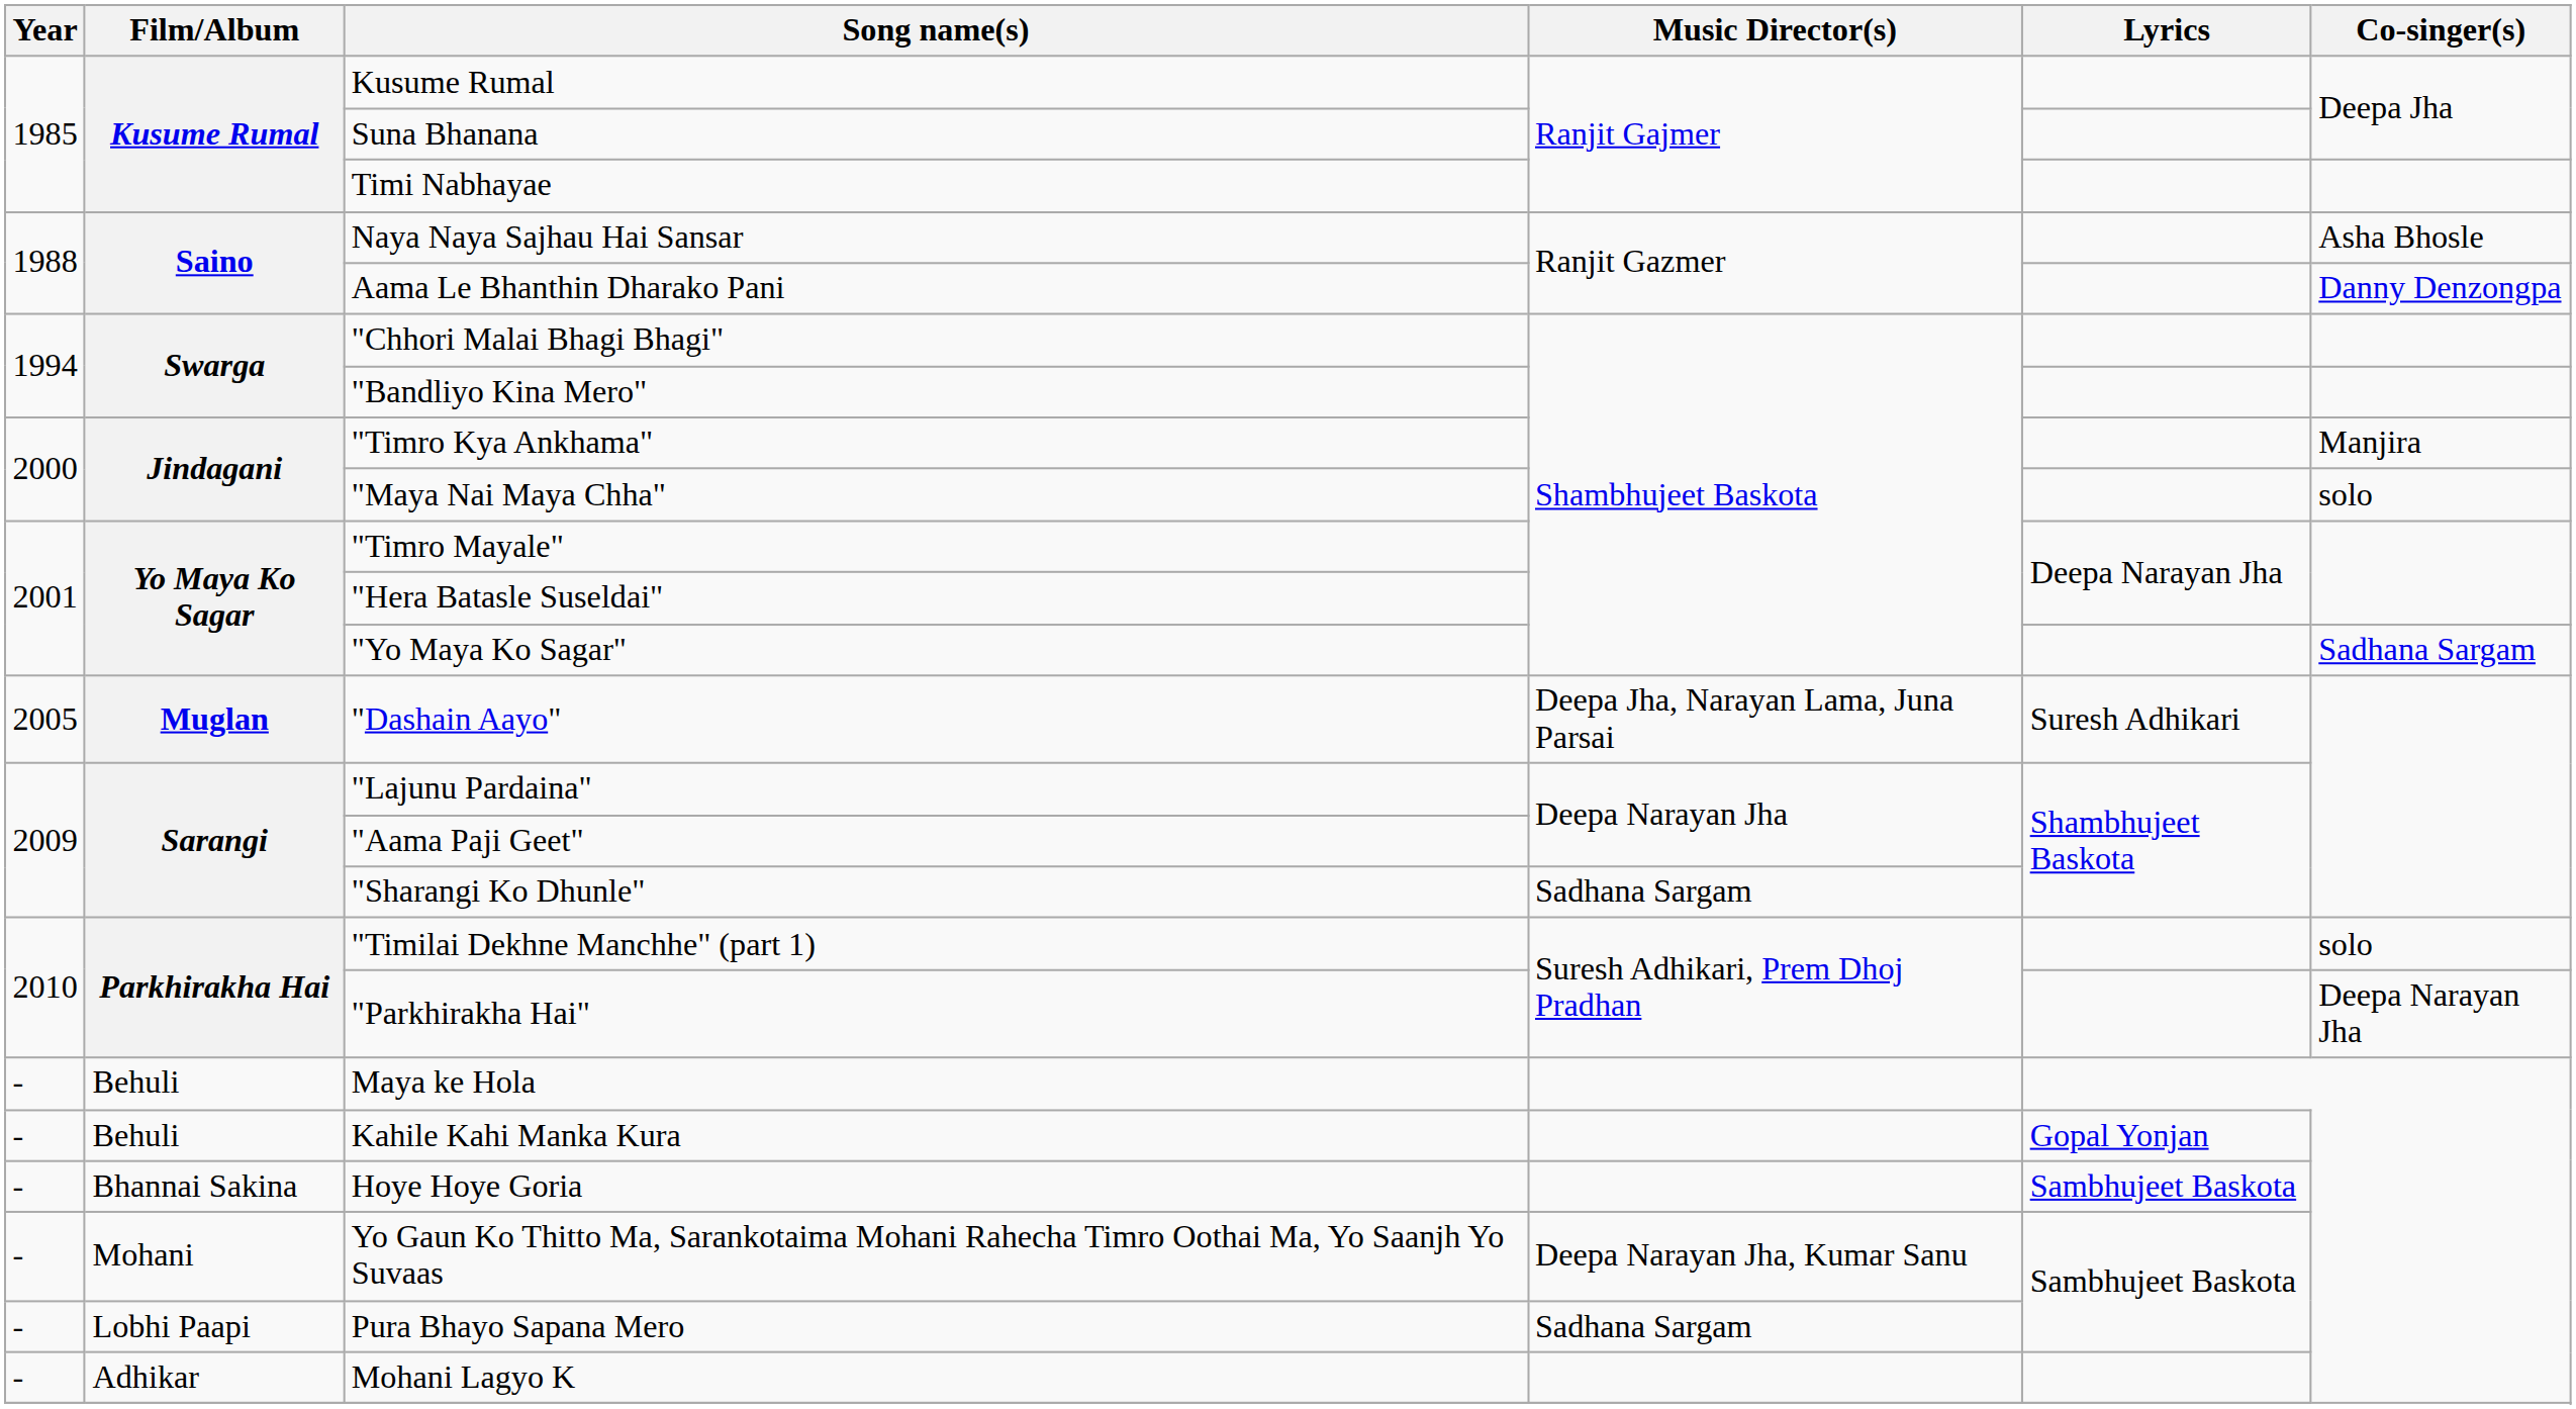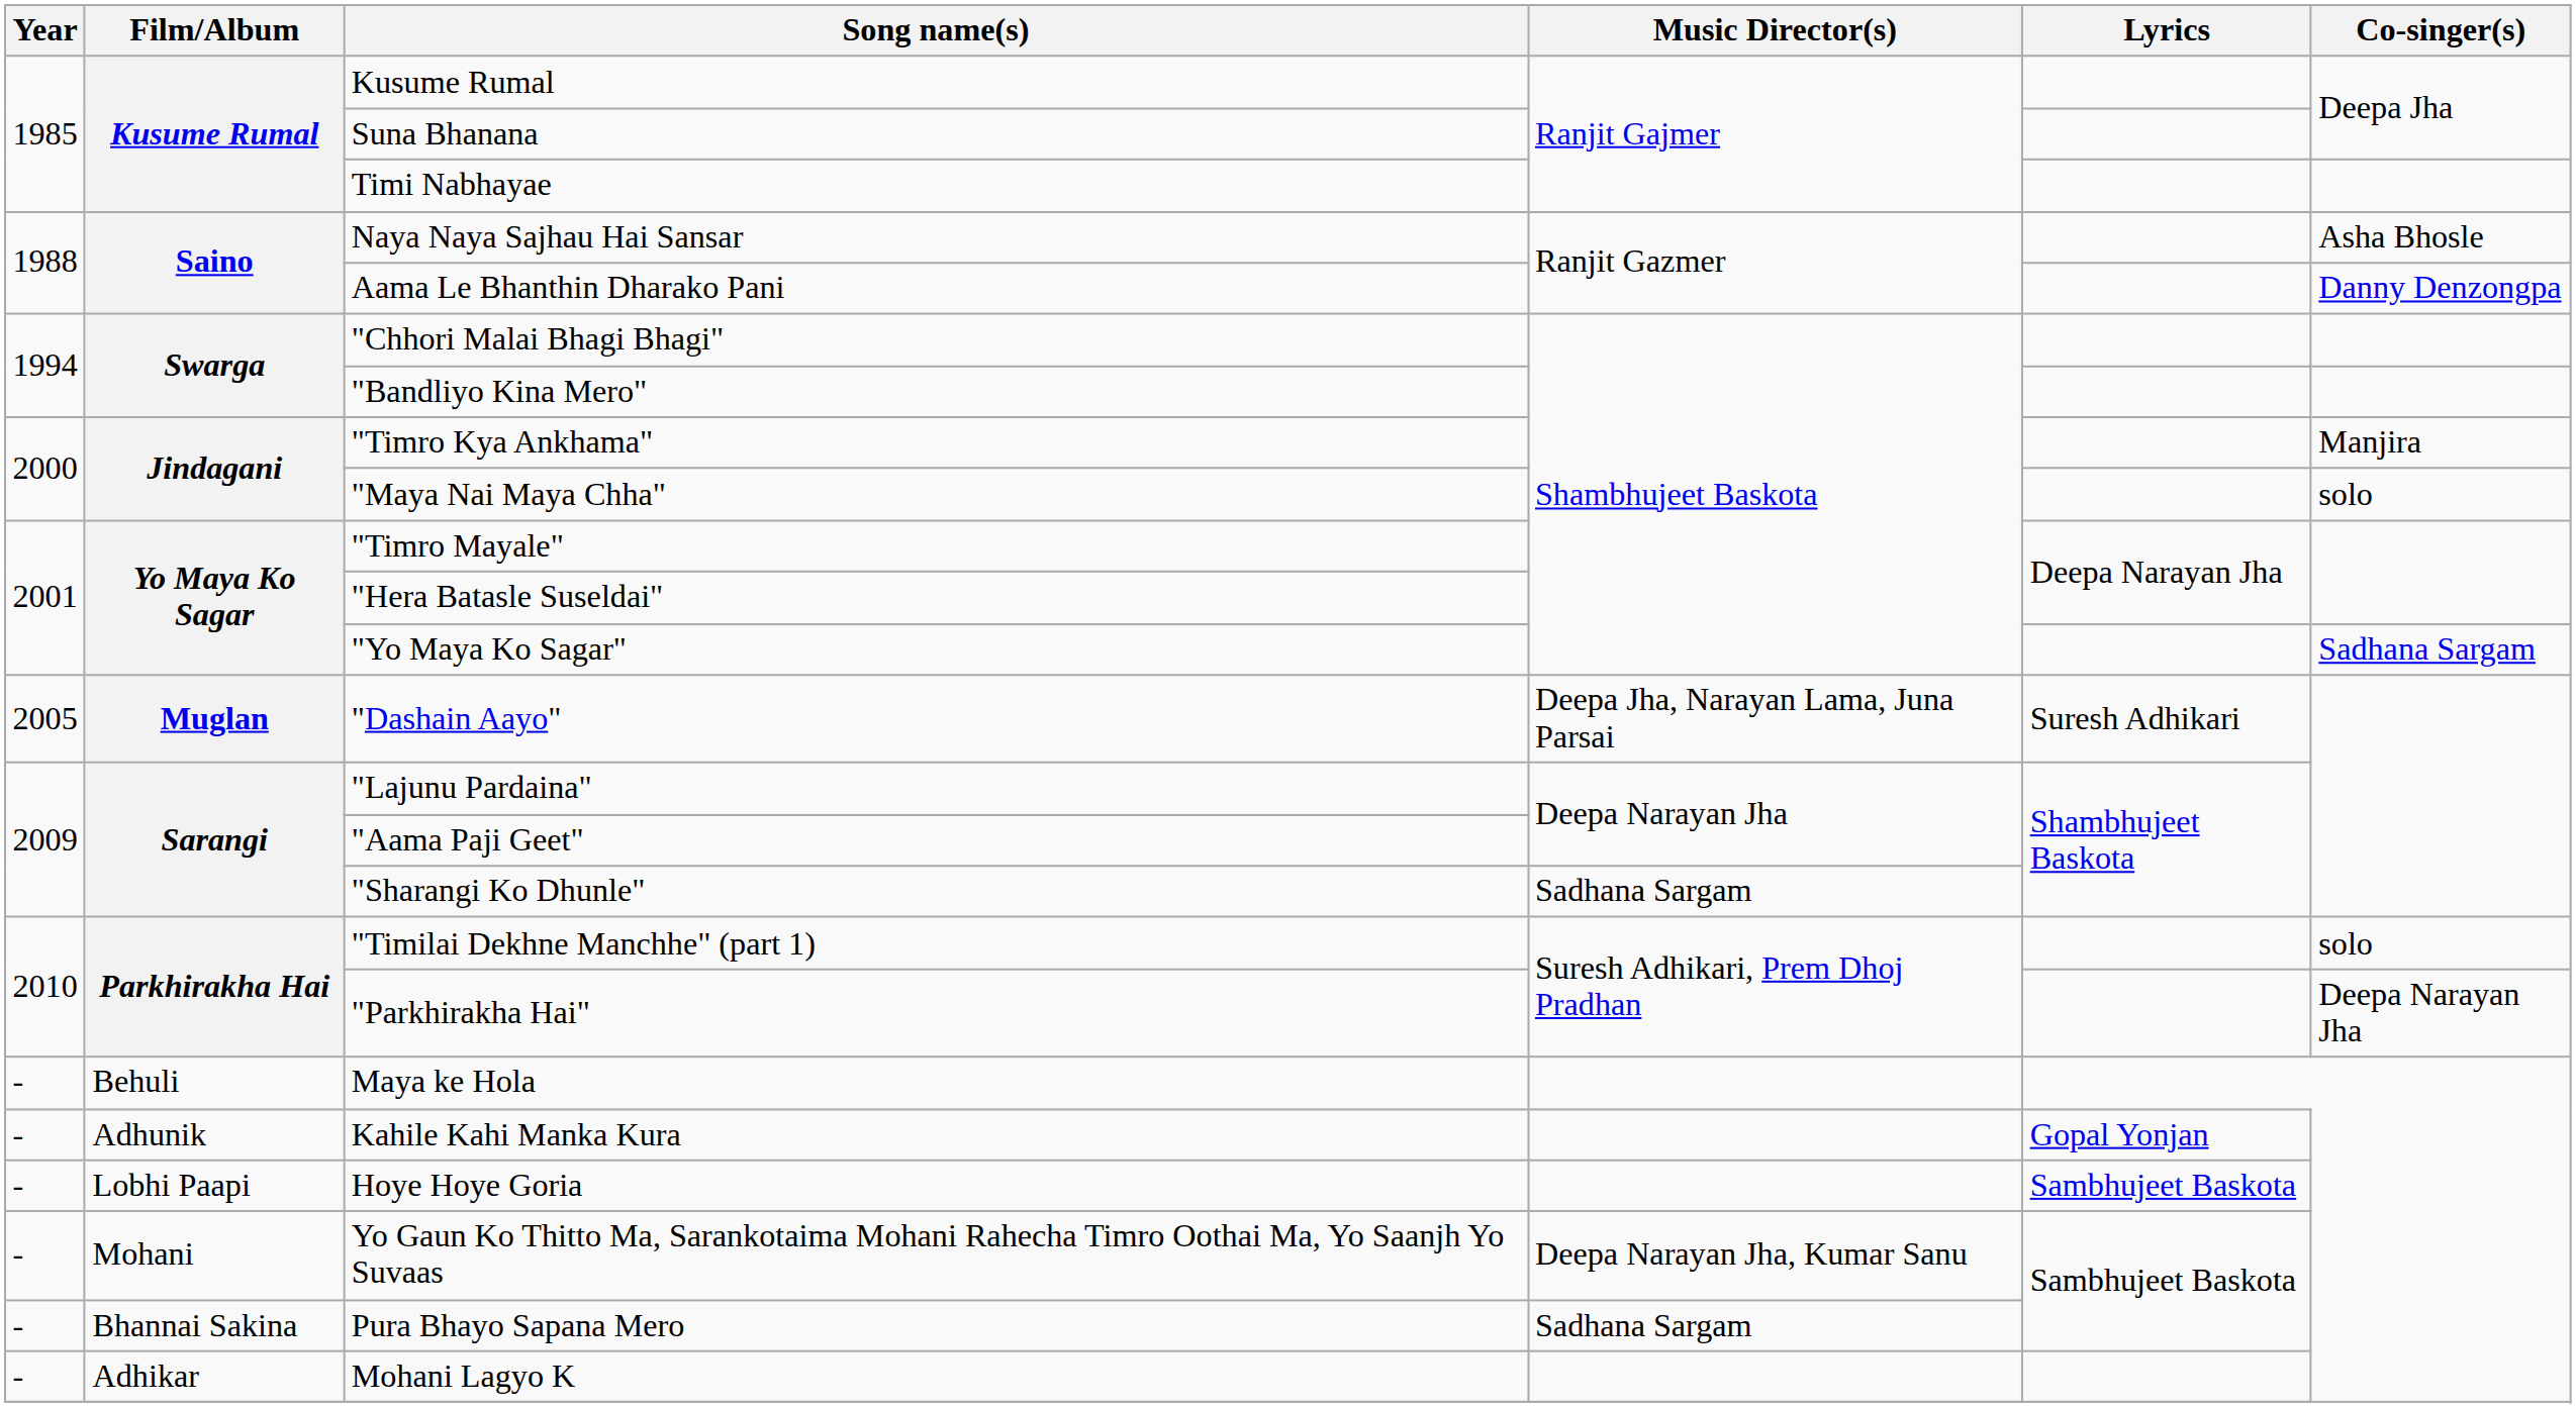Kahile Kahi Manka Kura | Film/Album: Behuli -> Adhunik
Hoye Hoye Goria | Film/Album: Bhannai Sakina -> Lobhi Paapi
Pura Bhayo Sapana Mero | Film/Album: Lobhi Paapi -> Bhannai Sakina
